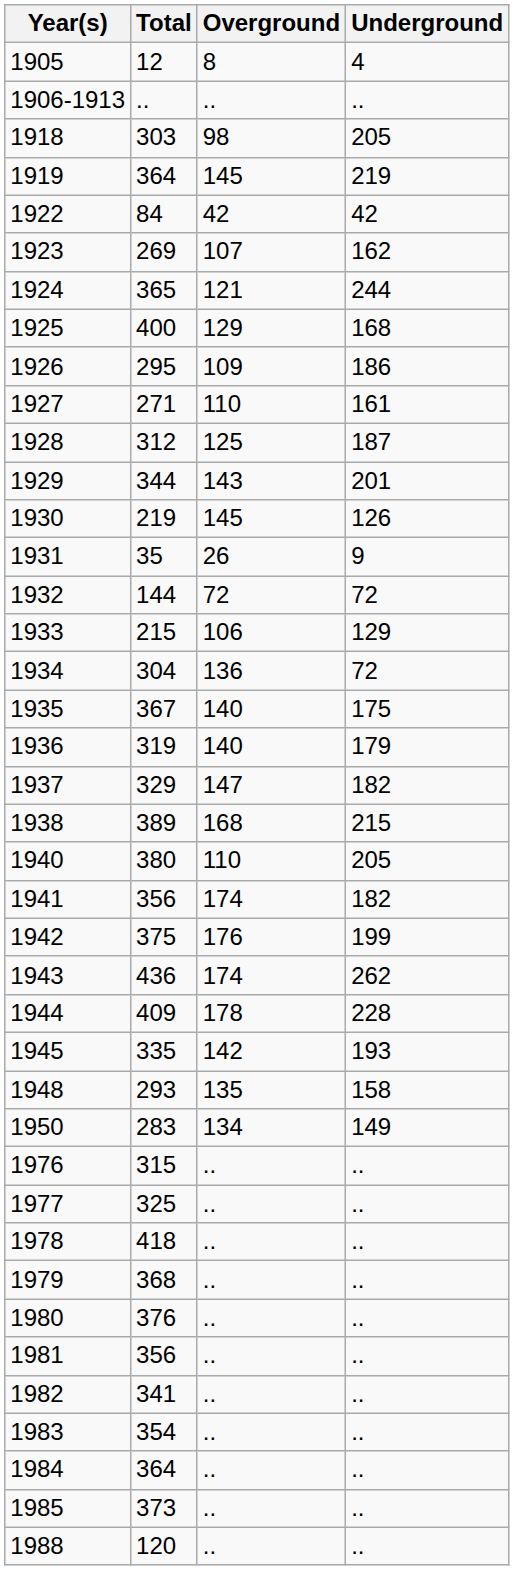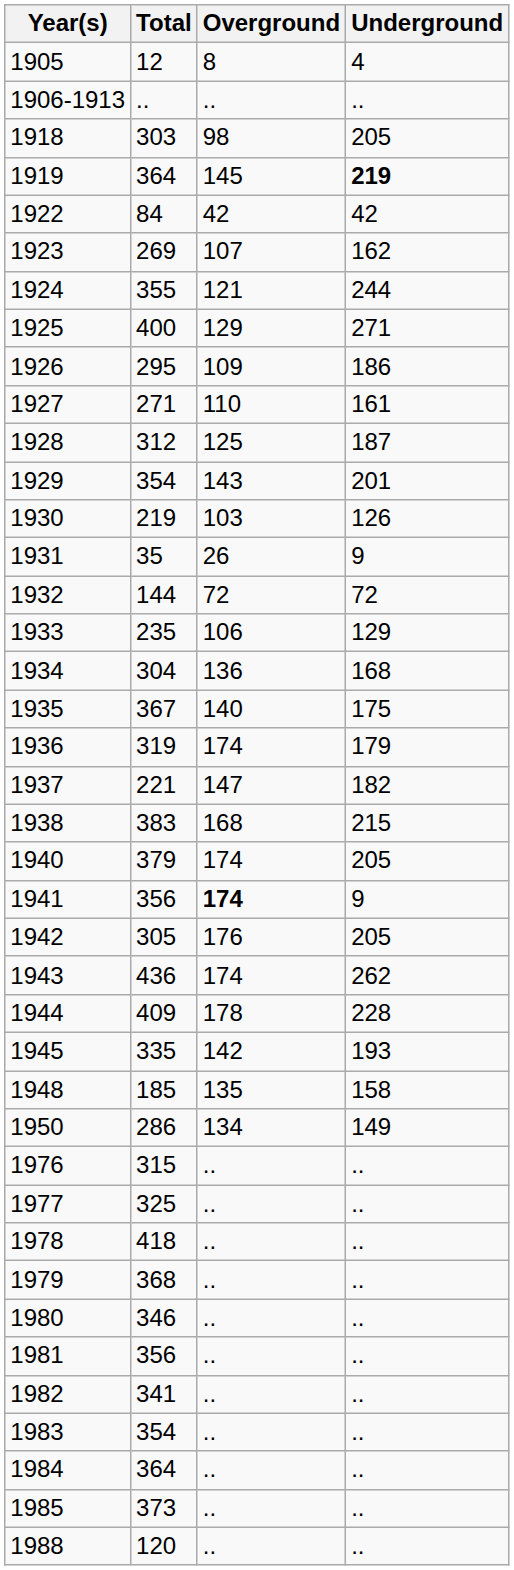1919 | Underground: normal -> bold
1924 | Total: 365 -> 355
1925 | Underground: 168 -> 271
1929 | Total: 344 -> 354
1930 | Overground: 145 -> 103
1933 | Total: 215 -> 235
1934 | Underground: 72 -> 168
1936 | Overground: 140 -> 174
1937 | Total: 329 -> 221
1938 | Total: 389 -> 383
1940 | Total: 380 -> 379
1940 | Overground: 110 -> 174
1941 | Overground: normal -> bold
1941 | Underground: 182 -> 9
1942 | Total: 375 -> 305
1942 | Underground: 199 -> 205
1948 | Total: 293 -> 185
1950 | Total: 283 -> 286
1980 | Total: 376 -> 346
